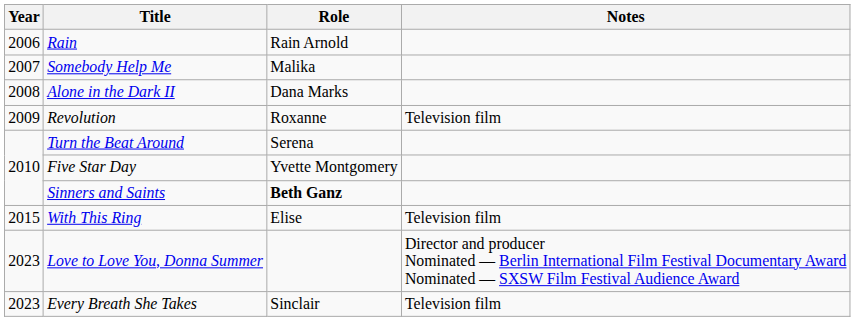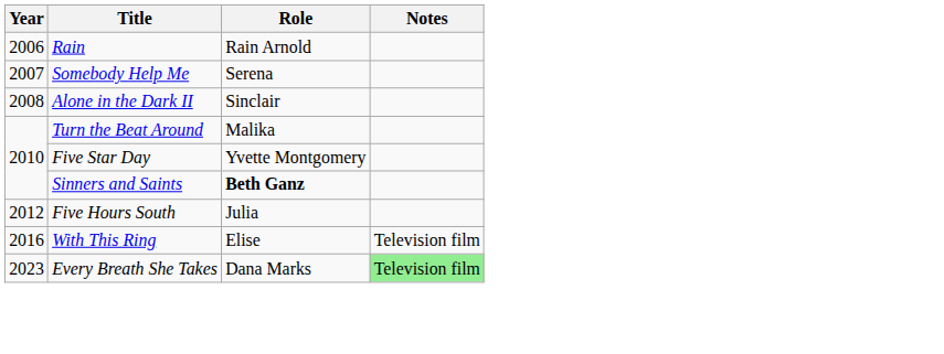Somebody Help Me | Role: Malika -> Serena
Alone in the Dark II | Role: Dana Marks -> Sinclair
- row: 2009 | Revolution | Roxanne | Television film
Turn the Beat Around | Role: Serena -> Malika
+ row: 2012 | Five Hours South | Julia
With This Ring | Year: 2015 -> 2016
- row: 2023 | Love to Love You, Donna Summer | Director and producer Nominated — Berlin International Film Festival Documentary Award Nominated — SXSW Film Festival Audience Award
Every Breath She Takes | Role: Sinclair -> Dana Marks
Every Breath She Takes | Notes: no background -> lightgreen background
